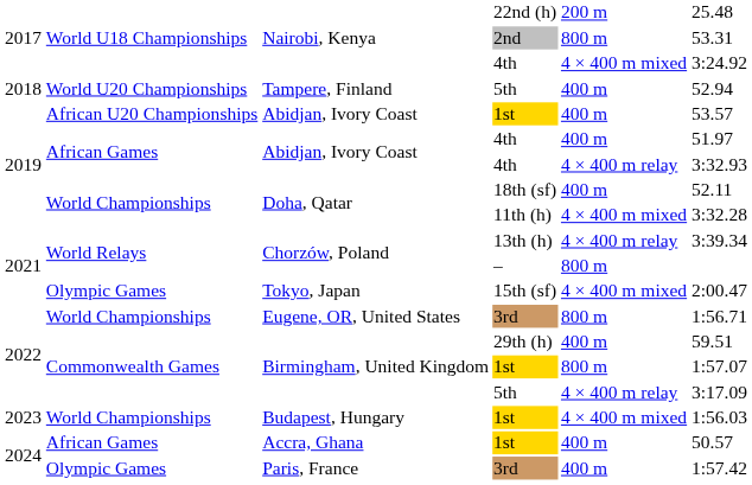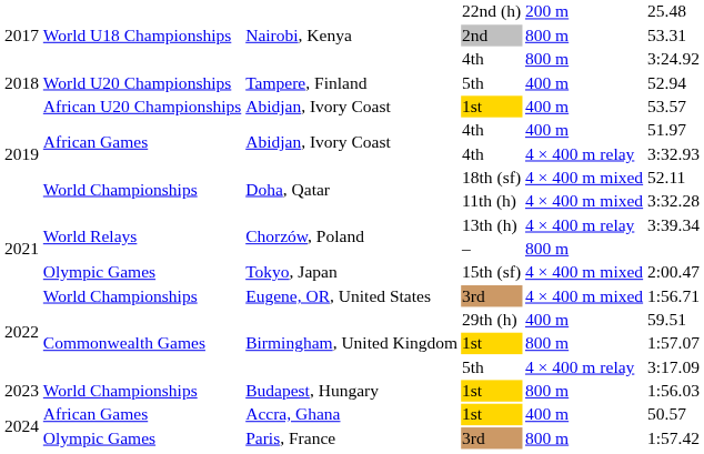Nairobi, Kenya / 4th | column 5: 4 × 400 m mixed -> 800 m
Doha, Qatar / 18th (sf) | column 5: 400 m -> 4 × 400 m mixed
Eugene, OR, United States | column 5: 800 m -> 4 × 400 m mixed
Budapest, Hungary | column 5: 4 × 400 m mixed -> 800 m
Paris, France | column 5: 400 m -> 800 m
